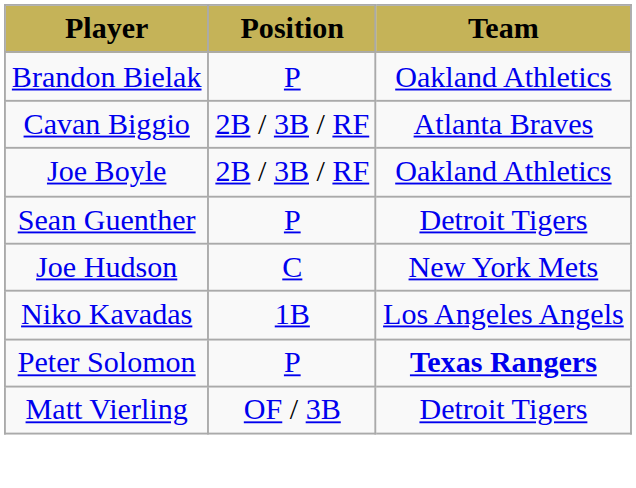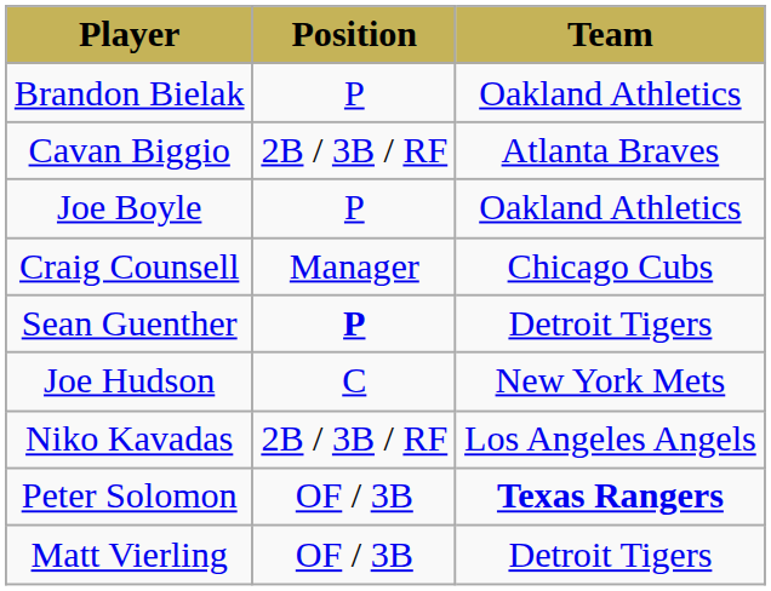Joe Boyle | Position: 2B / 3B / RF -> P
+ row: Craig Counsell | Manager | Chicago Cubs
Sean Guenther | Position: normal -> bold
Niko Kavadas | Position: 1B -> 2B / 3B / RF
Peter Solomon | Position: P -> OF / 3B
